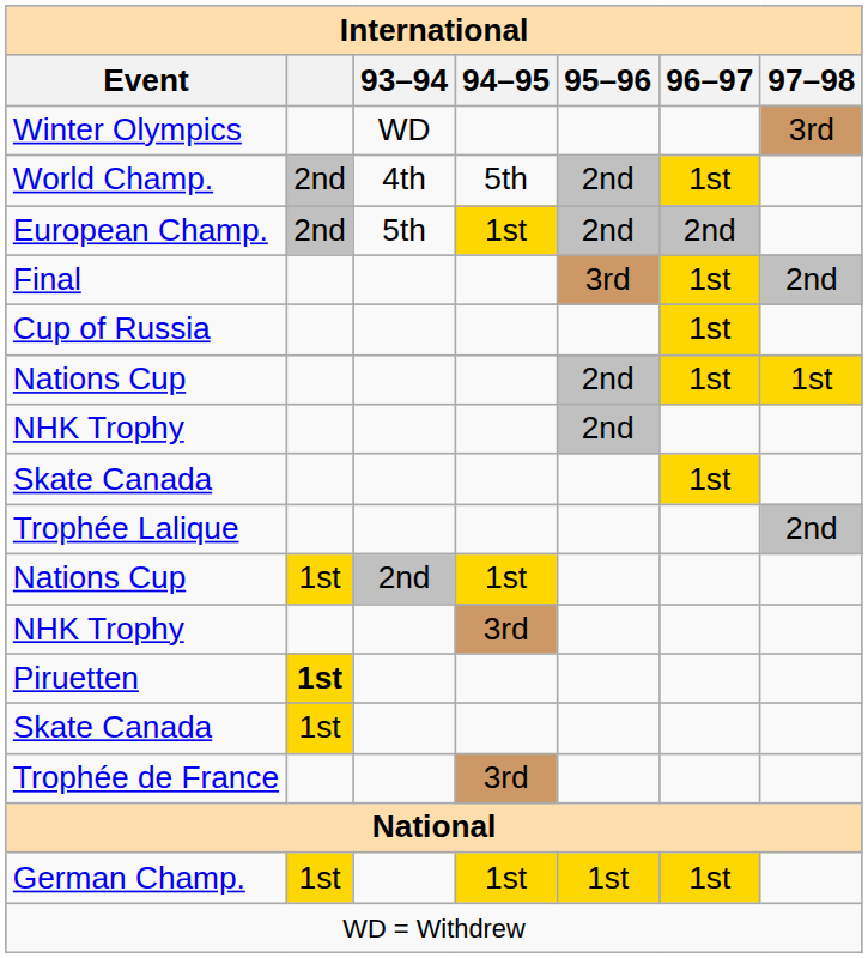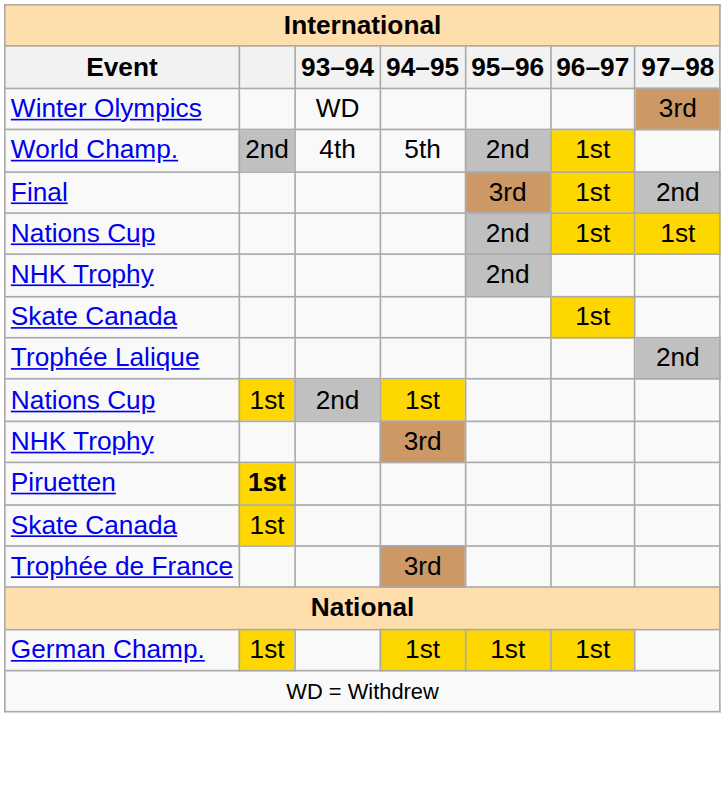- row: European Champ. | 2nd | 5th | 1st | 2nd | 2nd
- row: Cup of Russia | 1st
